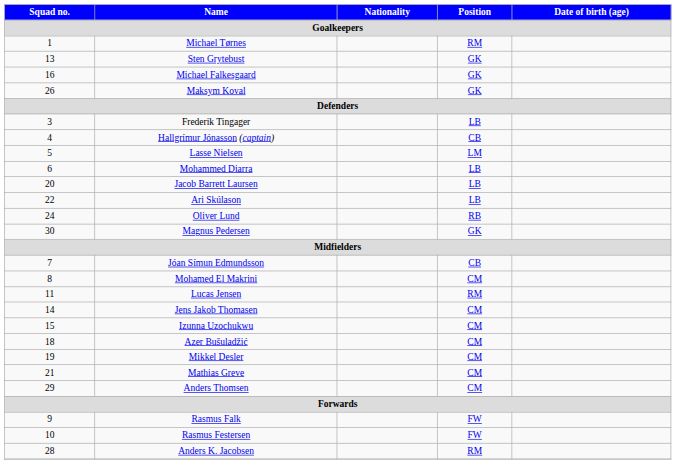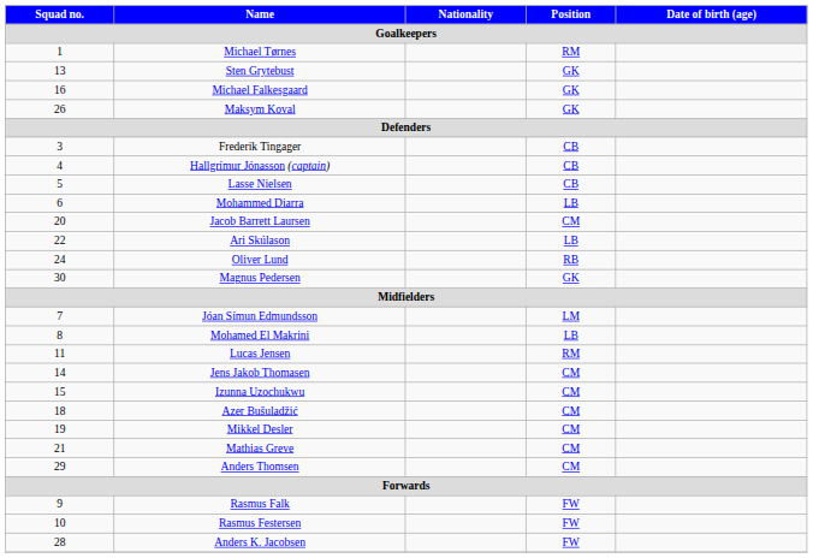Frederik Tingager | Position: LB -> CB
Lasse Nielsen | Position: LM -> CB
Jacob Barrett Laursen | Position: LB -> CM
Jóan Símun Edmundsson | Position: CB -> LM
Mohamed El Makrini | Position: CM -> LB
Anders K. Jacobsen | Position: RM -> FW
